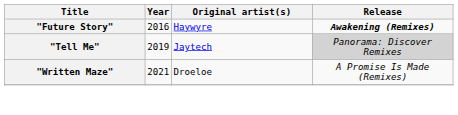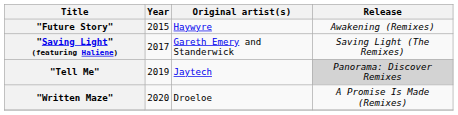"Future Story" | Year: 2016 -> 2015
"Future Story" | Release: bold -> normal
+ row: "Saving Light" (featuring Haliene) | 2017 | Gareth Emery and Standerwick | Saving Light (The Remixes)
"Written Maze" | Year: 2021 -> 2020
